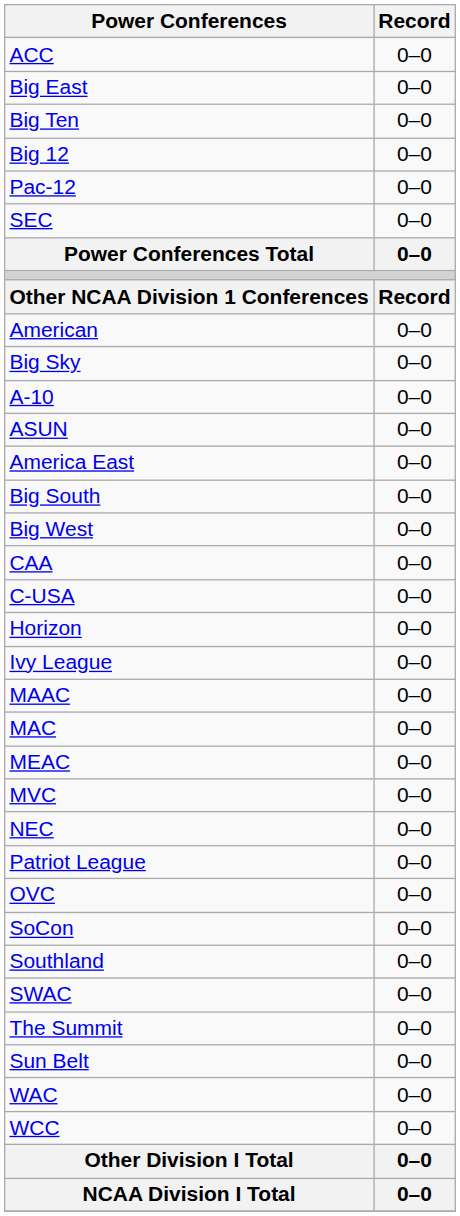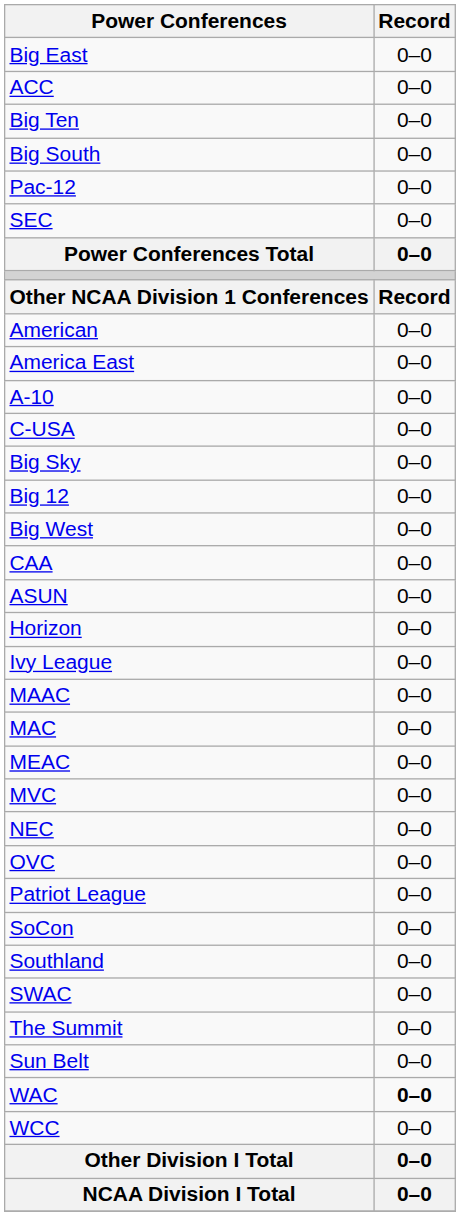rows swapped: ACC <-> Big East
rows swapped: Big 12 <-> Big South
rows swapped: America East <-> Big Sky
rows swapped: ASUN <-> C-USA
rows swapped: OVC <-> Patriot League
WAC | Record: normal -> bold
